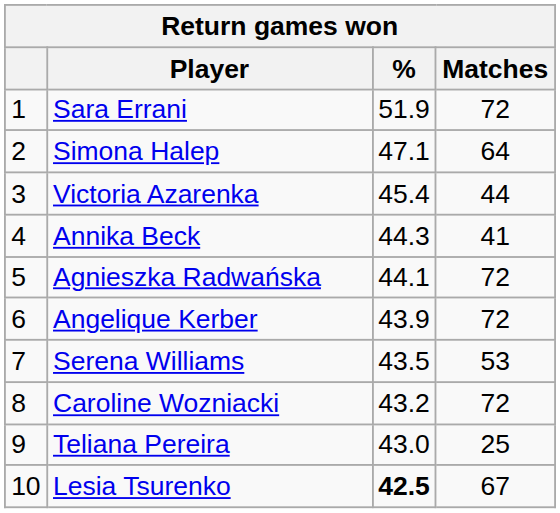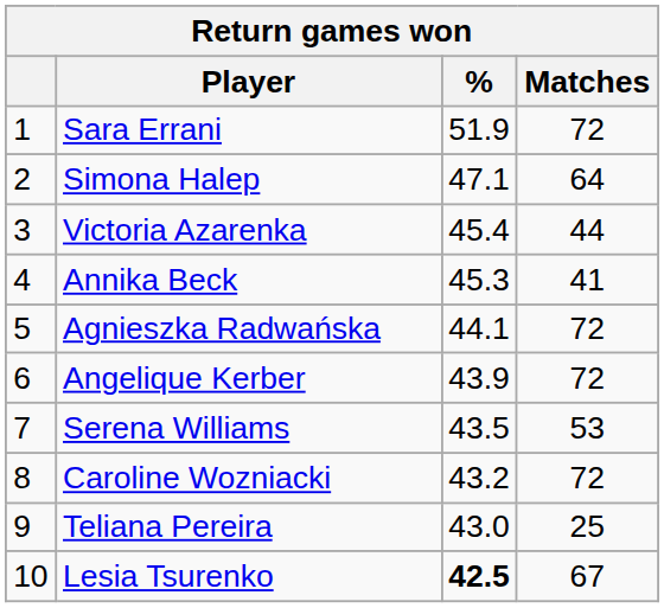Annika Beck | %: 44.3 -> 45.3
